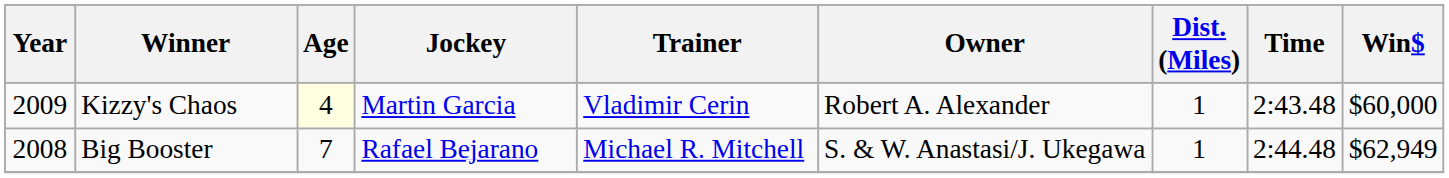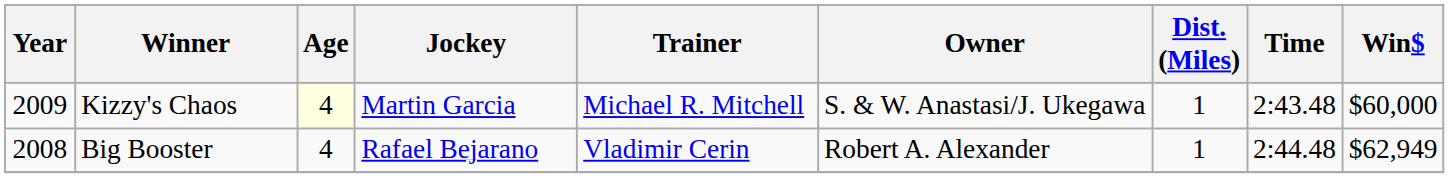Kizzy's Chaos | Trainer: Vladimir Cerin -> Michael R. Mitchell
Kizzy's Chaos | Owner: Robert A. Alexander -> S. & W. Anastasi/J. Ukegawa
Big Booster | Age: 7 -> 4
Big Booster | Trainer: Michael R. Mitchell -> Vladimir Cerin
Big Booster | Owner: S. & W. Anastasi/J. Ukegawa -> Robert A. Alexander
